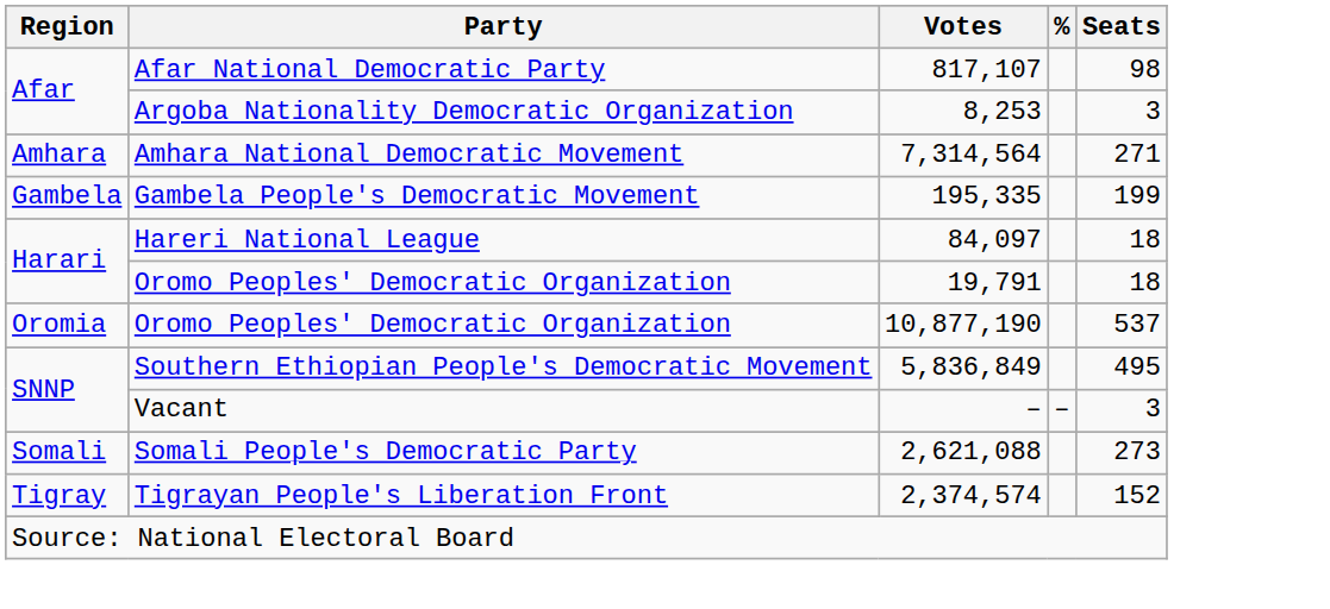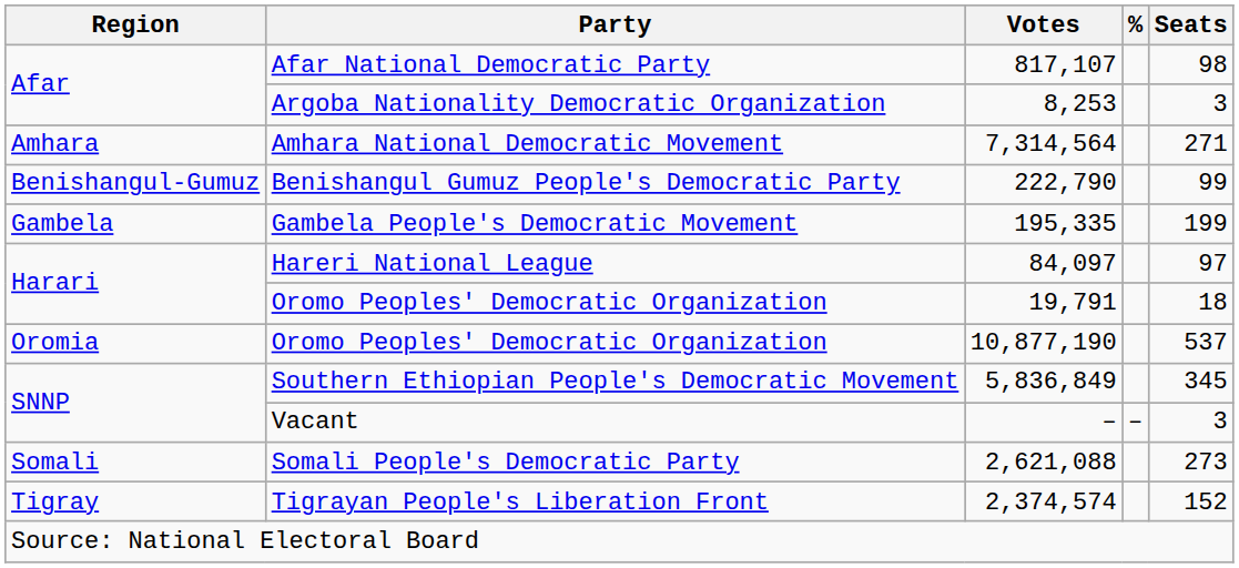+ row: Benishangul-Gumuz | Benishangul Gumuz People's Democratic Party | 222,790 | 99
Hareri National League | Seats: 18 -> 97
Southern Ethiopian People's Democratic Movement | Seats: 495 -> 345
